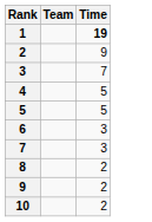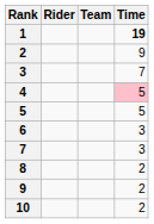+ column: Rider
4 | Time: no background -> pink background
